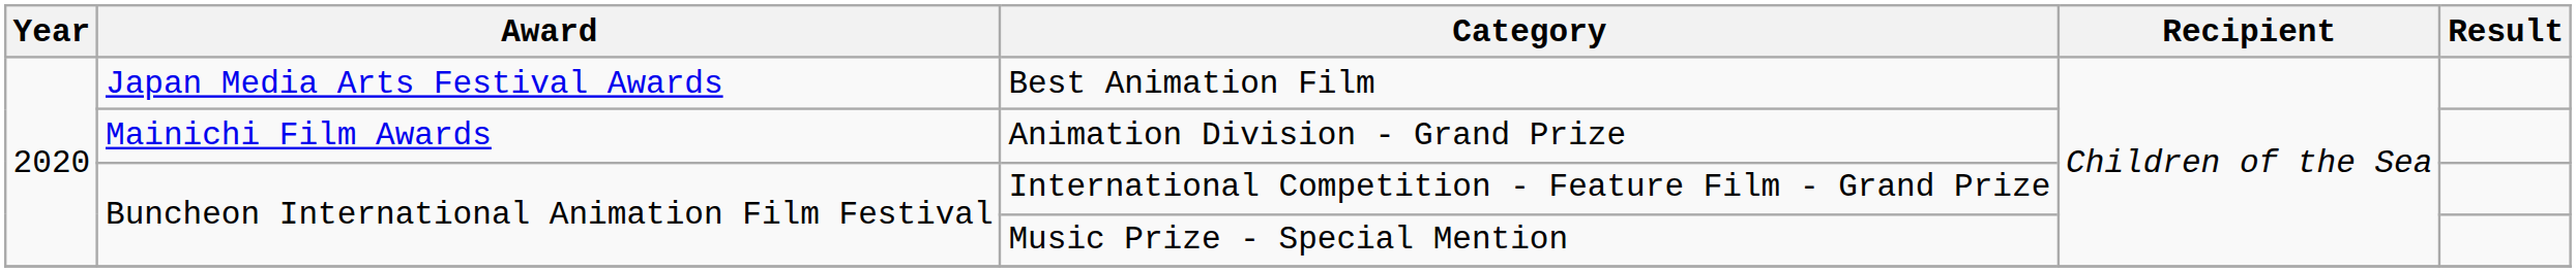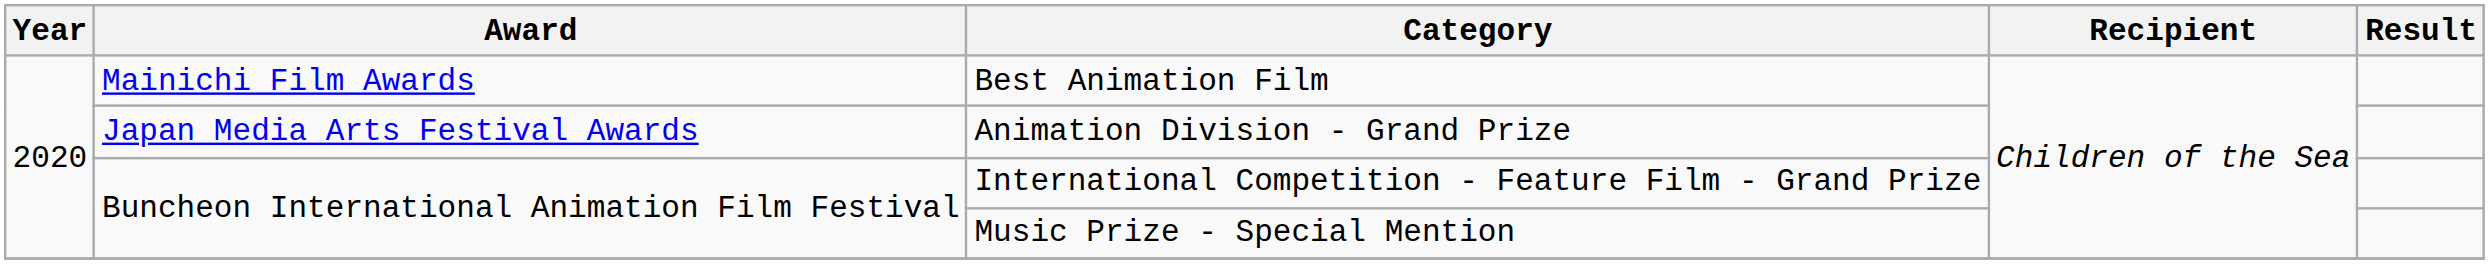Best Animation Film | Award: Japan Media Arts Festival Awards -> Mainichi Film Awards
Animation Division - Grand Prize | Award: Mainichi Film Awards -> Japan Media Arts Festival Awards
